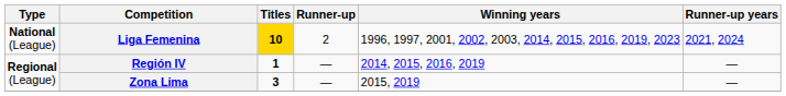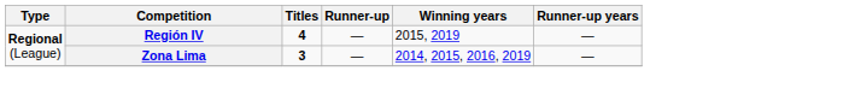- row: National (League) | Liga Femenina | 10 | 2 | 1996, 1997, 2001, 2002, 2003, 2014, 2015, 2016, 2019, 2023 | 2021, 2024
Región IV | Titles: 1 -> 4
Región IV | Winning years: 2014, 2015, 2016, 2019 -> 2015, 2019
Zona Lima | Winning years: 2015, 2019 -> 2014, 2015, 2016, 2019
